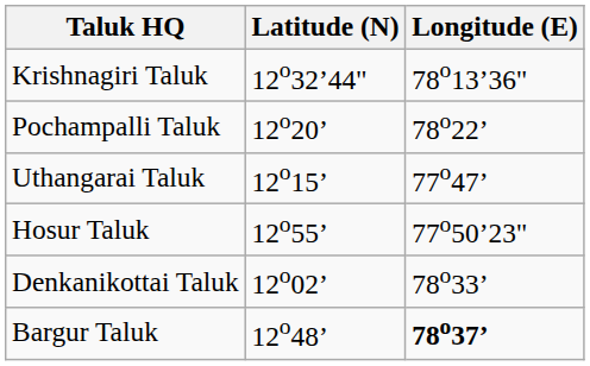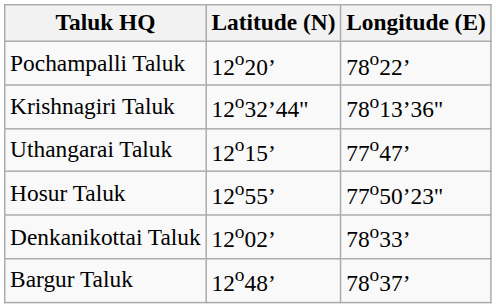rows swapped: Krishnagiri Taluk <-> Pochampalli Taluk
Bargur Taluk | Longitude (E): bold -> normal
